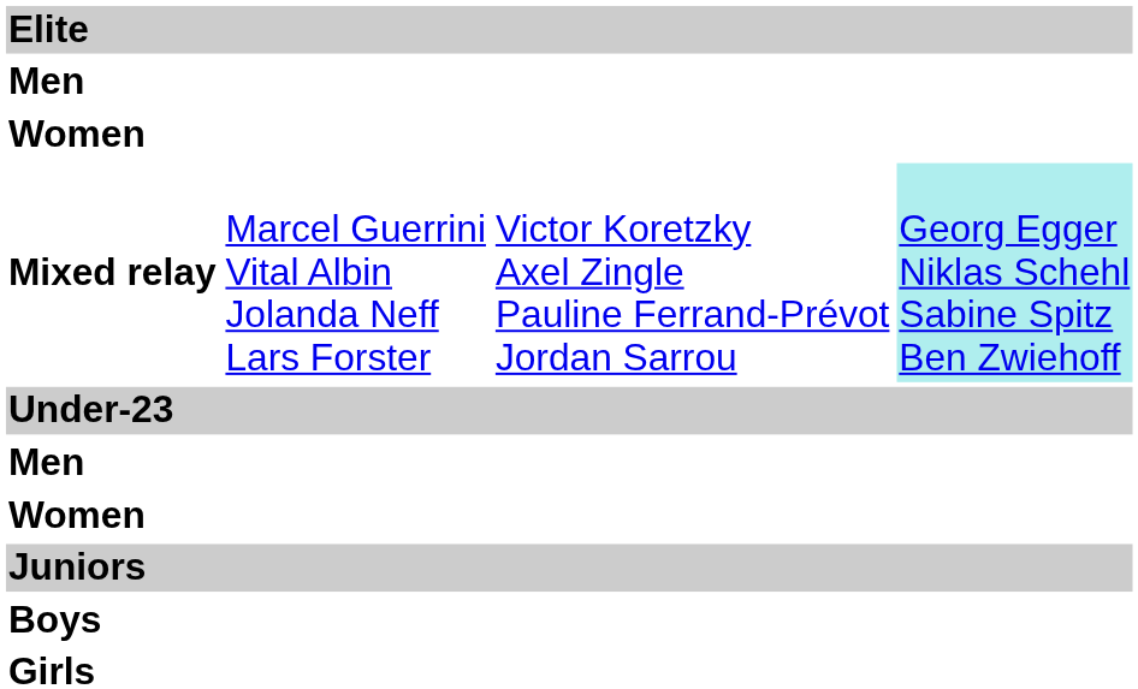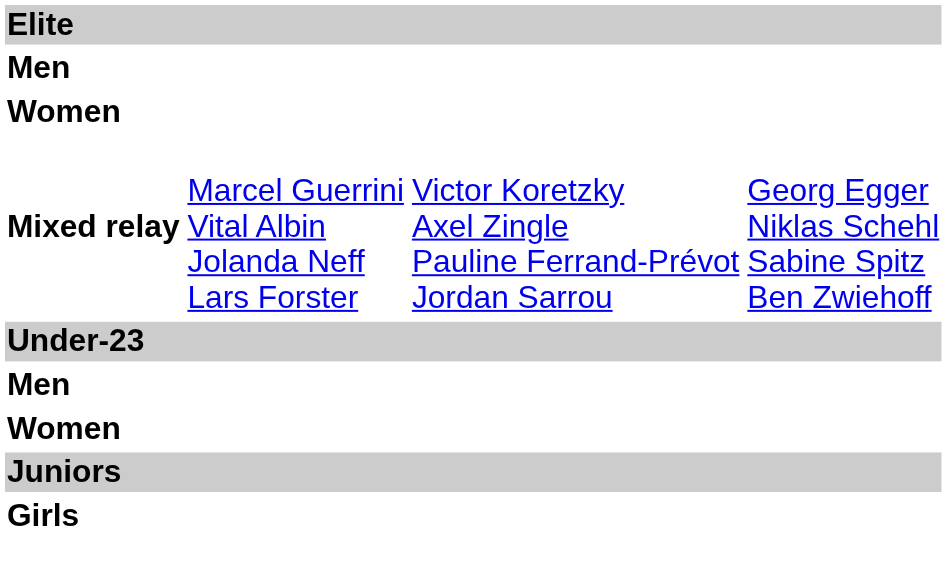Mixed relay | column 4: paleturquoise background -> no background
- row: Boys
